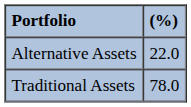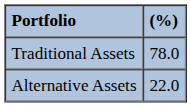rows swapped: Traditional Assets <-> Alternative Assets
